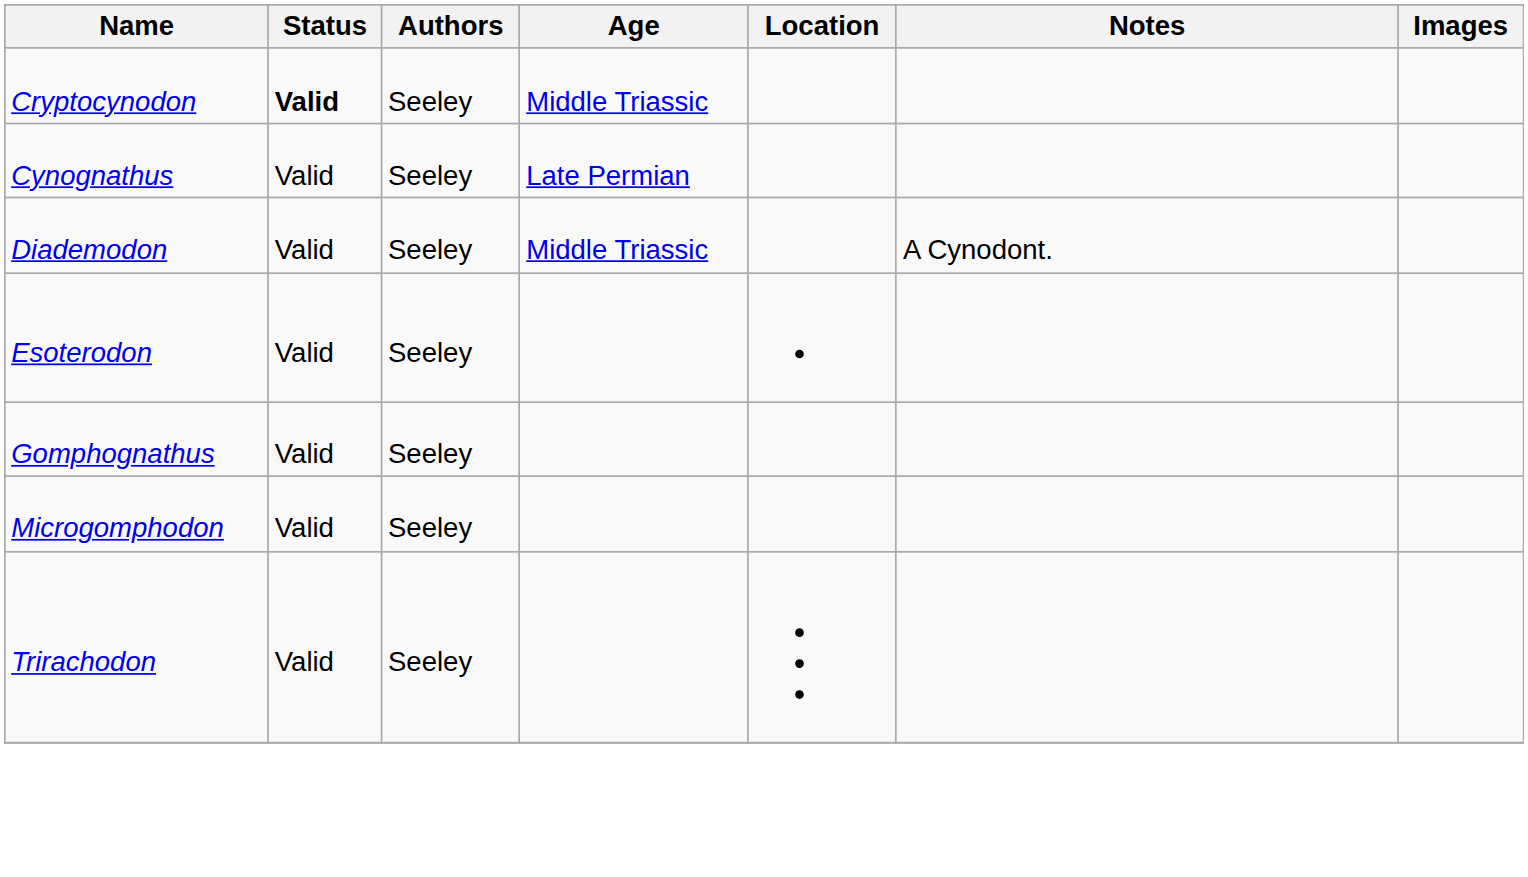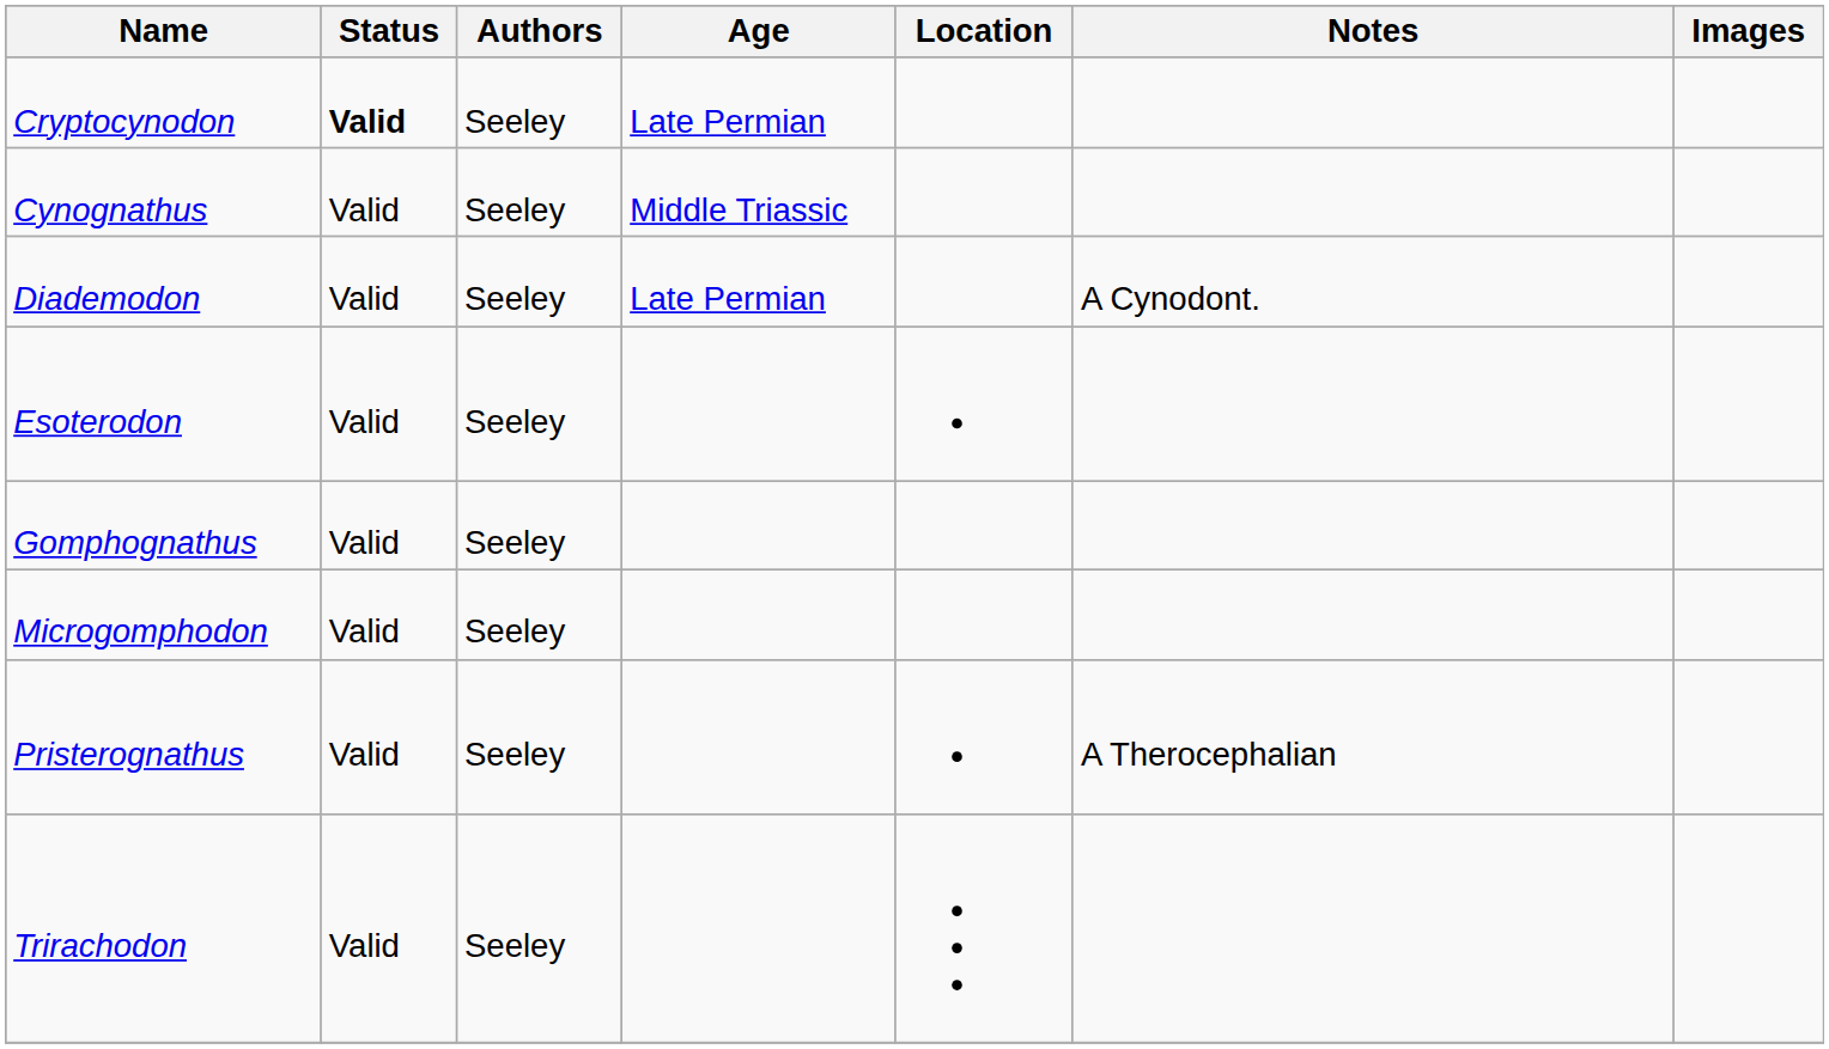Cryptocynodon | Age: Middle Triassic -> Late Permian
Cynognathus | Age: Late Permian -> Middle Triassic
Diademodon | Age: Middle Triassic -> Late Permian
+ row: Pristerognathus | Valid | Seeley | A Therocephalian
